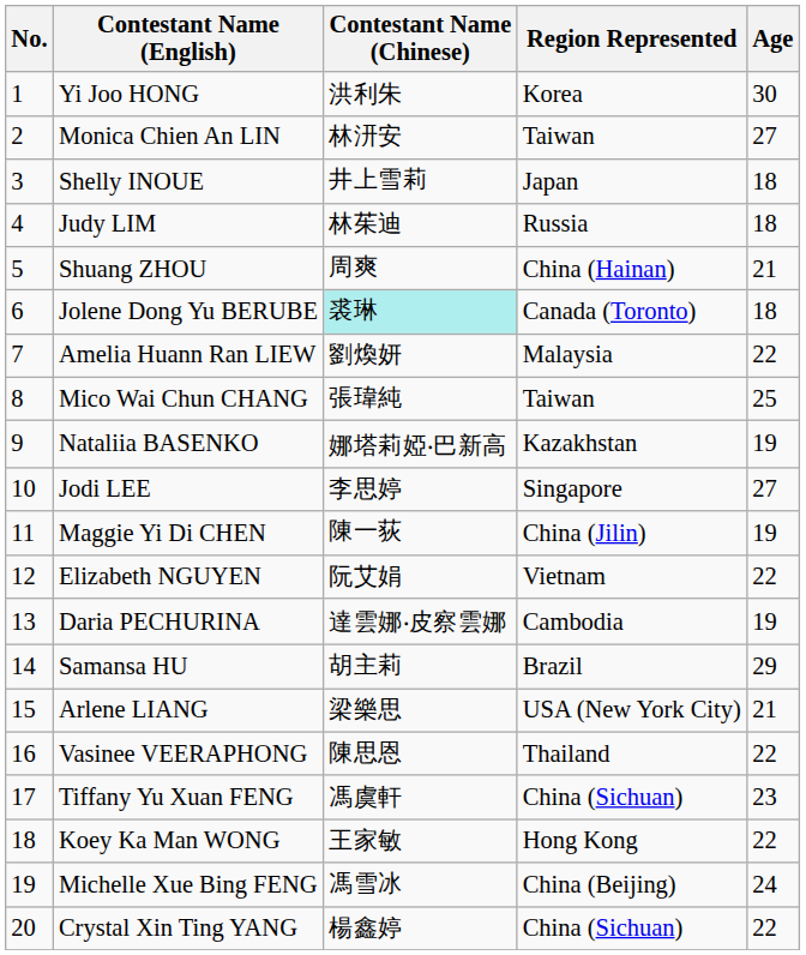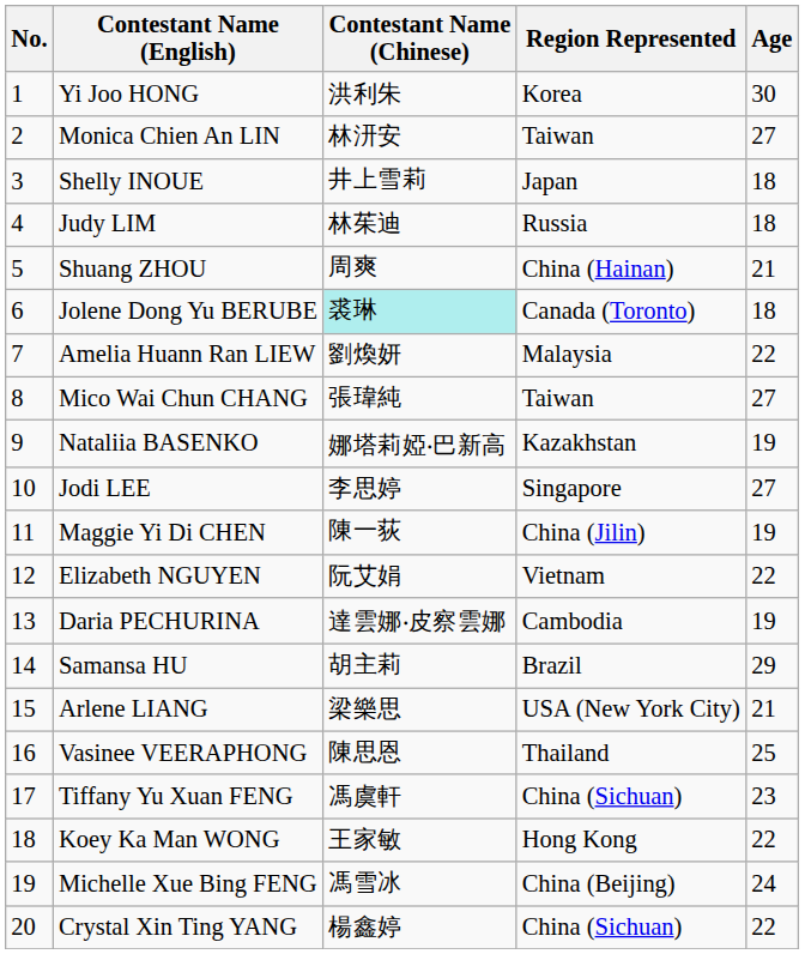Mico Wai Chun CHANG | Age: 25 -> 27
Vasinee VEERAPHONG | Age: 22 -> 25
